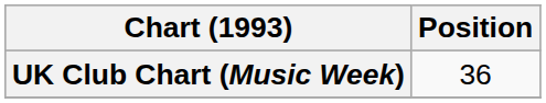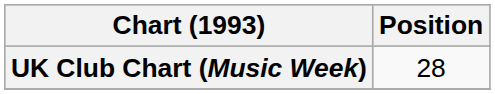UK Club Chart (Music Week) | Position: 36 -> 28
